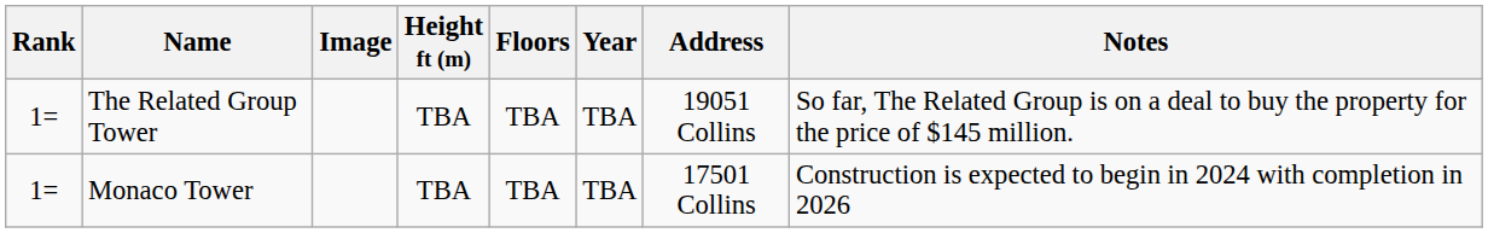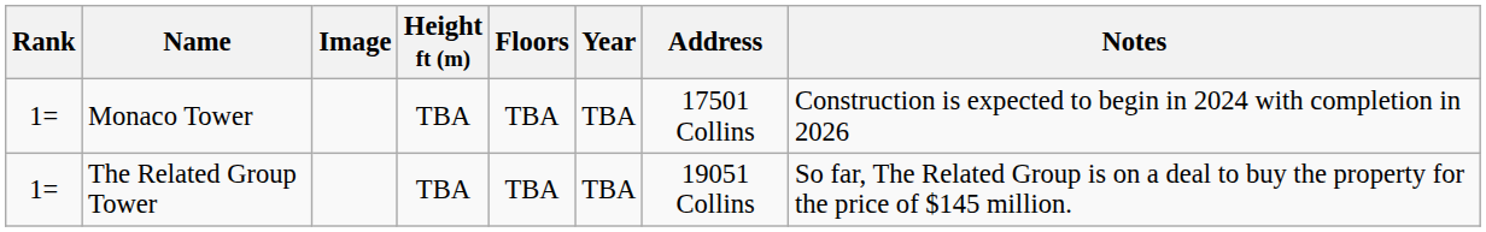rows swapped: Monaco Tower <-> The Related Group Tower
